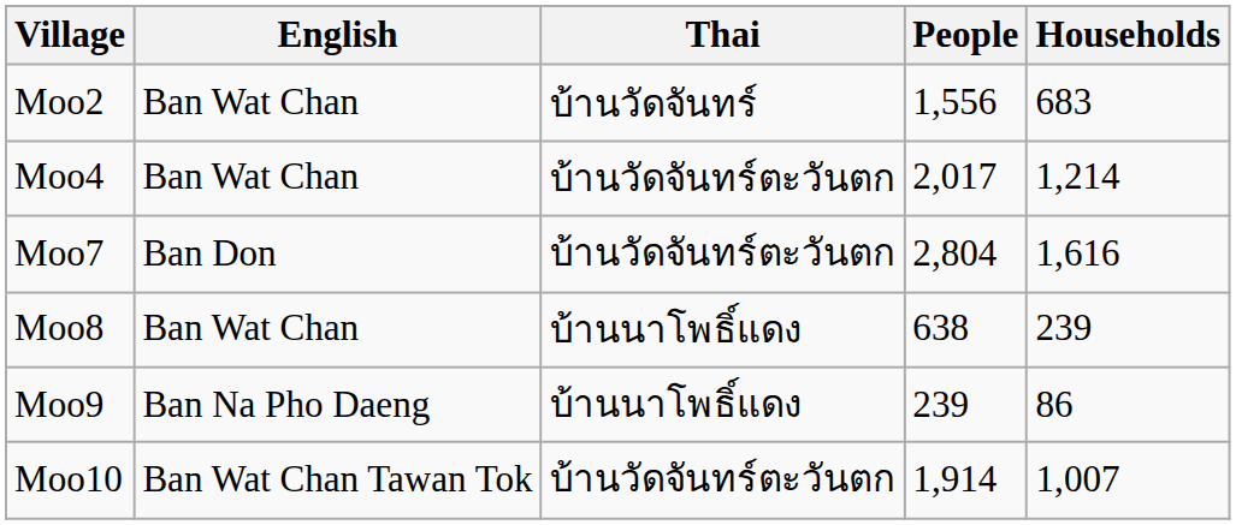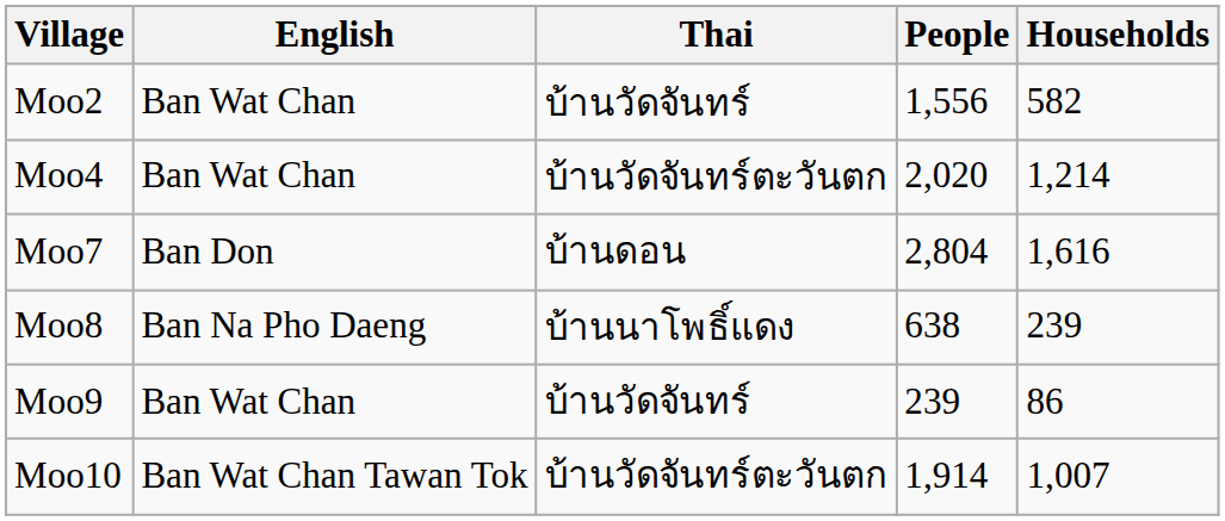Moo2 | Households: 683 -> 582
Moo4 | People: 2,017 -> 2,020
Moo7 | Thai: บ้านวัดจันทร์ตะวันตก -> บ้านดอน
Moo8 | English: Ban Wat Chan -> Ban Na Pho Daeng
Moo9 | English: Ban Na Pho Daeng -> Ban Wat Chan
Moo9 | Thai: บ้านนาโพธิ์แดง -> บ้านวัดจันทร์
